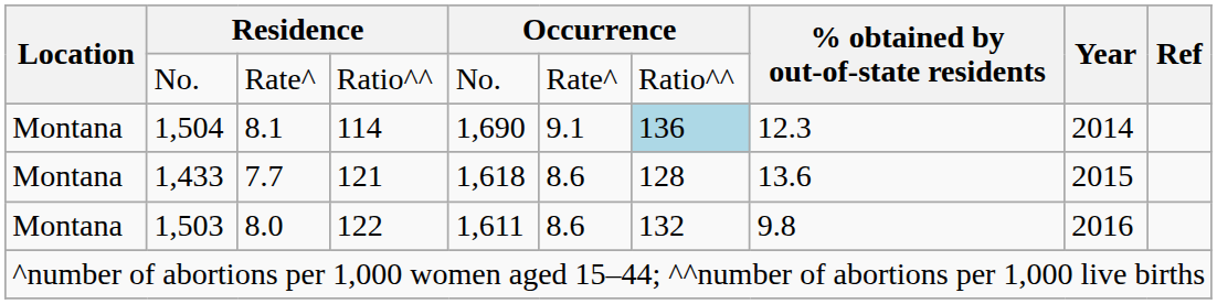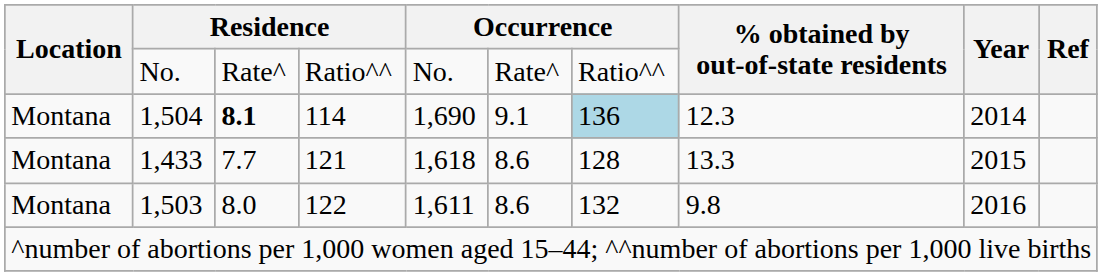1,504 | column 3: normal -> bold
1,433 | % obtained by out-of-state residents: 13.6 -> 13.3
